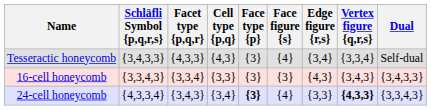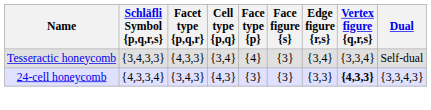Tesseractic honeycomb | Cell type {p,q}: {4,3} -> {3,4}
Tesseractic honeycomb | Face type {p}: {3} -> {4}
Tesseractic honeycomb | Face figure {s}: {4} -> {3}
- row: 16-cell honeycomb | {3,3,4,3} | {3,3,4} | {3,3} | {3} | {3} | {4,3} | {3,4,3} | {3,4,3,3}
24-cell honeycomb | Cell type {p,q}: {3,4} -> {4,3}
24-cell honeycomb | Face type {p}: bold -> normal
24-cell honeycomb | Face figure {s}: {4} -> {3}
